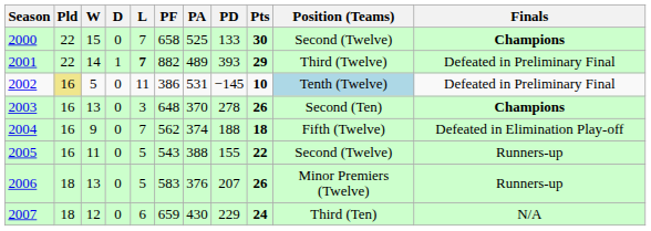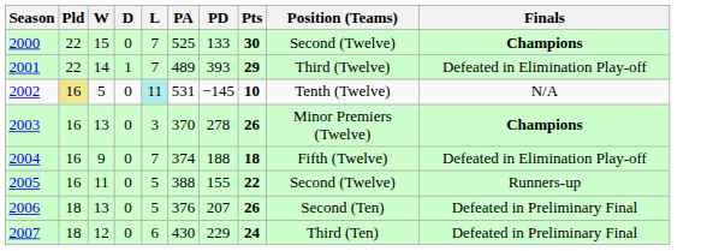- column: PF | 658 | 882 | 386 | 648 | 562 | 543 | 583 | 659
2001 | L: bold -> normal
2001 | Finals: Defeated in Preliminary Final -> Defeated in Elimination Play-off
2002 | L: no background -> paleturquoise background
2002 | Position (Teams): lightblue background -> no background
2002 | Finals: Defeated in Preliminary Final -> N/A
2003 | Position (Teams): Second (Ten) -> Minor Premiers (Twelve)
2006 | Position (Teams): Minor Premiers (Twelve) -> Second (Ten)
2006 | Finals: Runners-up -> Defeated in Preliminary Final
2007 | Finals: N/A -> Defeated in Preliminary Final
